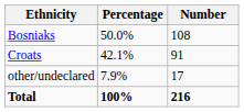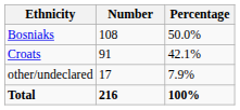columns swapped: Number <-> Percentage
